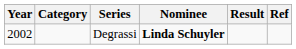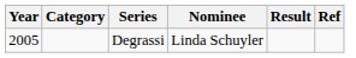Degrassi | Year: 2002 -> 2005
Degrassi | Nominee: bold -> normal
